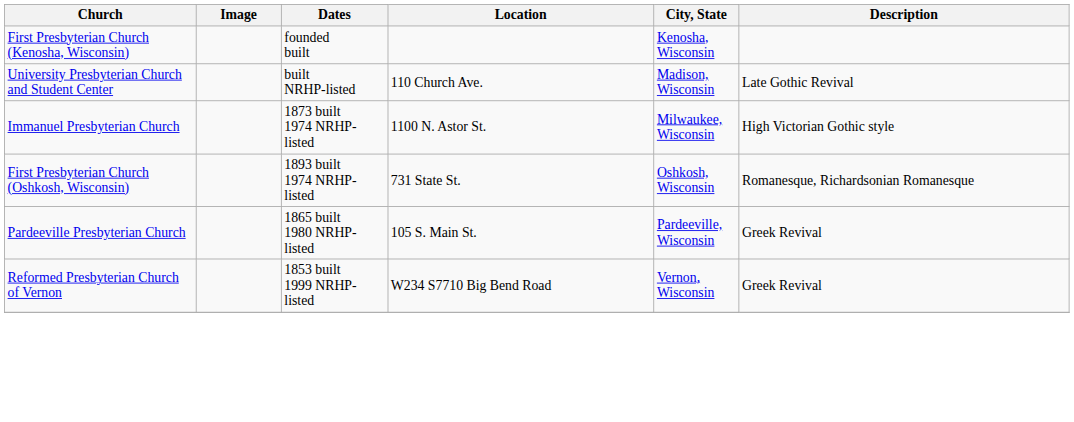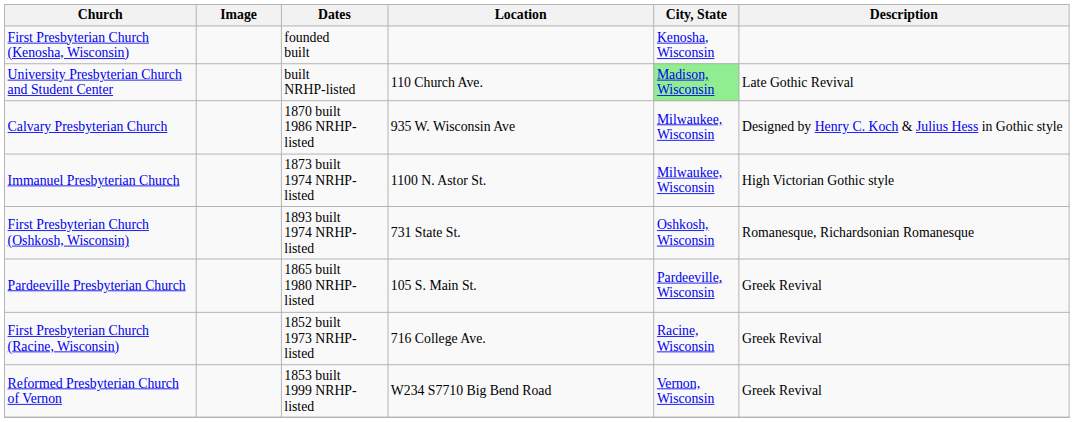University Presbyterian Church and Student Center | City, State: no background -> lightgreen background
+ row: Calvary Presbyterian Church | 1870 built 1986 NRHP-listed | 935 W. Wisconsin Ave | Milwaukee, Wisconsin | Designed by Henry C. Koch & Julius Hess in Gothic style
+ row: First Presbyterian Church (Racine, Wisconsin) | 1852 built 1973 NRHP-listed | 716 College Ave. | Racine, Wisconsin | Greek Revival
